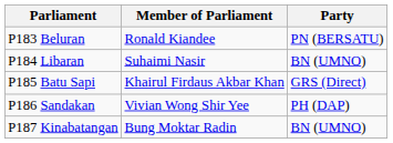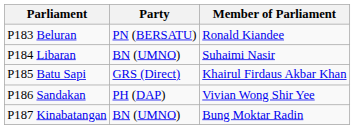columns swapped: Member of Parliament <-> Party
